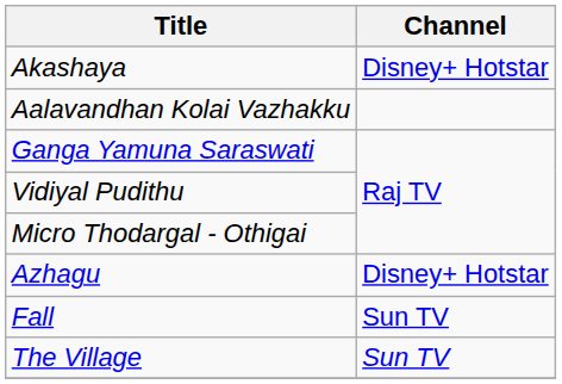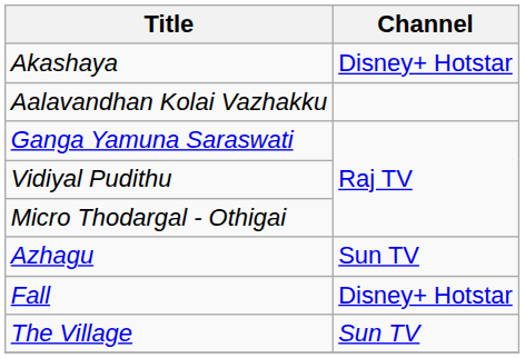Azhagu | Channel: Disney+ Hotstar -> Sun TV
Fall | Channel: Sun TV -> Disney+ Hotstar
